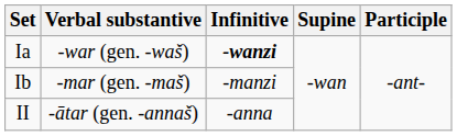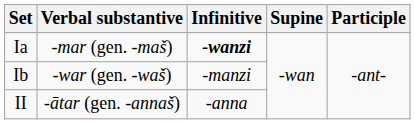Ia | Verbal substantive: -war (gen. -waš) -> -mar (gen. -maš)
Ib | Verbal substantive: -mar (gen. -maš) -> -war (gen. -waš)
